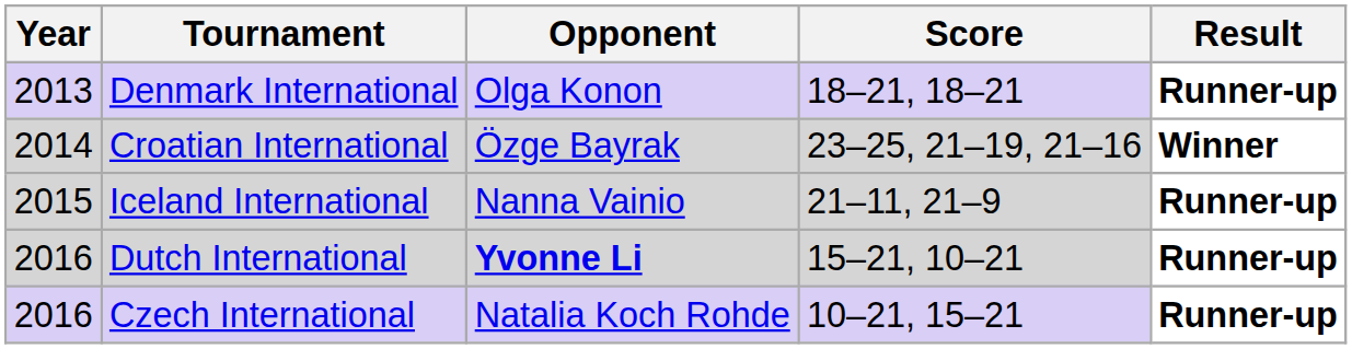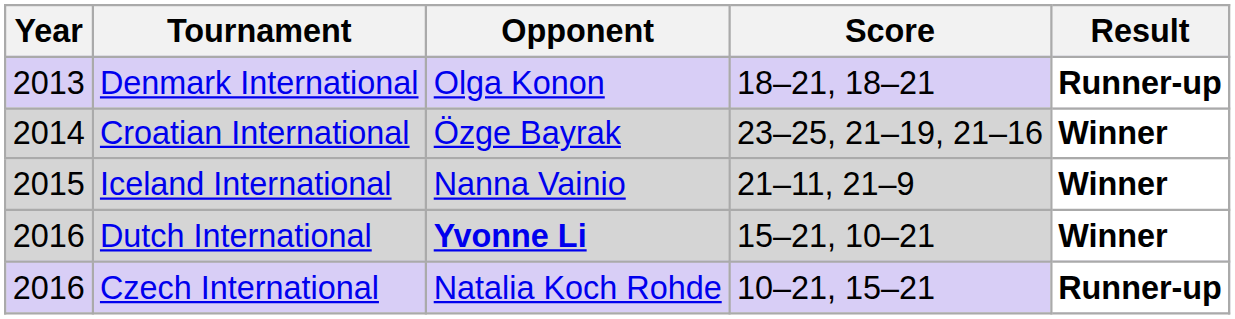Iceland International | Result: Runner-up -> Winner
Dutch International | Result: Runner-up -> Winner
